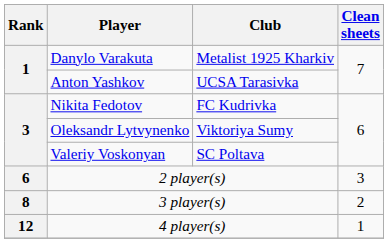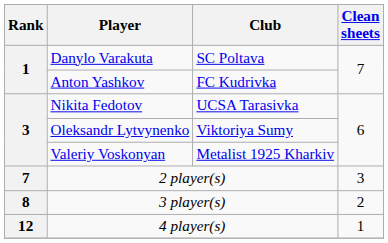Danylo Varakuta | Club: Metalist 1925 Kharkiv -> SC Poltava
Anton Yashkov | Club: UCSA Tarasivka -> FC Kudrivka
Nikita Fedotov | Club: FC Kudrivka -> UCSA Tarasivka
Valeriy Voskonyan | Club: SC Poltava -> Metalist 1925 Kharkiv
2 player(s) | Rank: 6 -> 7
